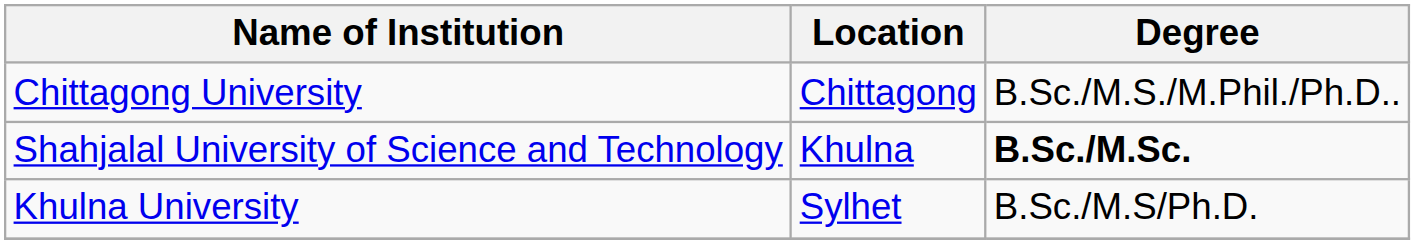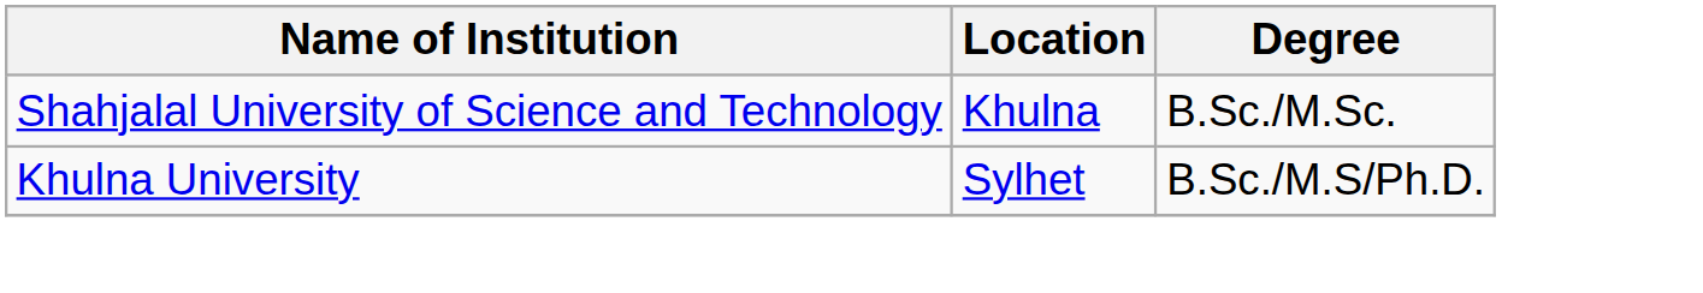- row: Chittagong University | Chittagong | B.Sc./M.S./M.Phil./Ph.D..
Shahjalal University of Science and Technology | Degree: bold -> normal
